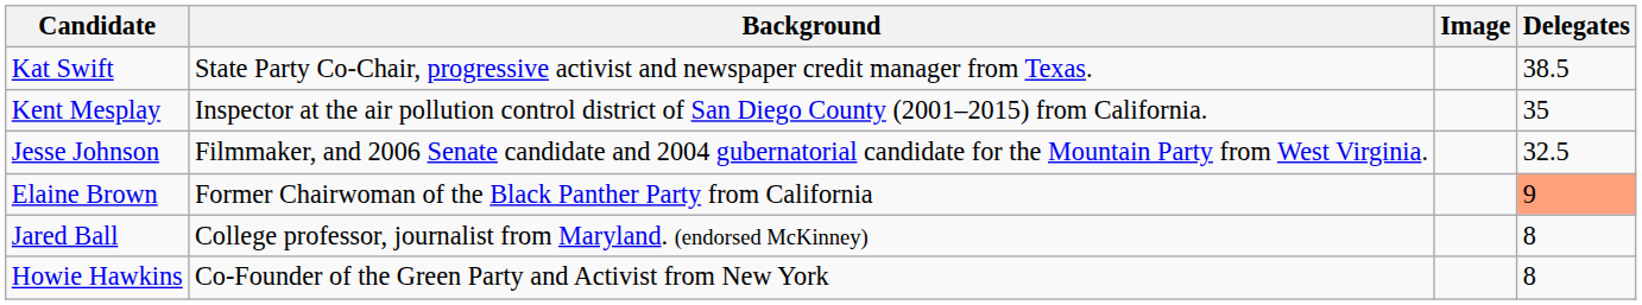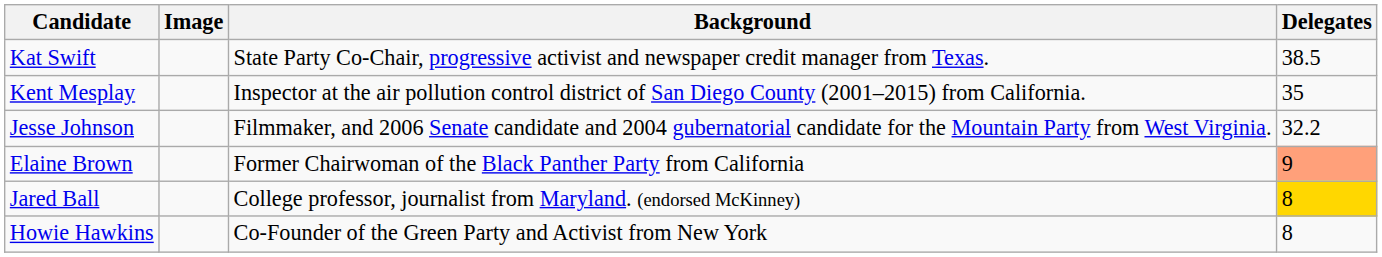columns swapped: Image <-> Background
Jesse Johnson | Delegates: 32.5 -> 32.2
Jared Ball | Delegates: no background -> gold background
